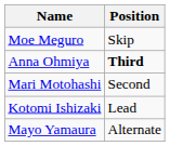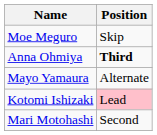rows swapped: Mari Motohashi <-> Mayo Yamaura
Kotomi Ishizaki | Position: no background -> pink background
